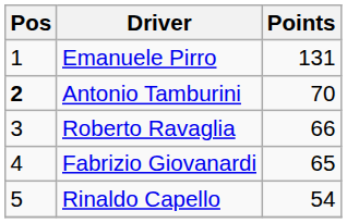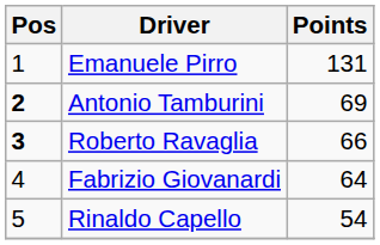Antonio Tamburini | Points: 70 -> 69
Roberto Ravaglia | Pos: normal -> bold
Fabrizio Giovanardi | Points: 65 -> 64
